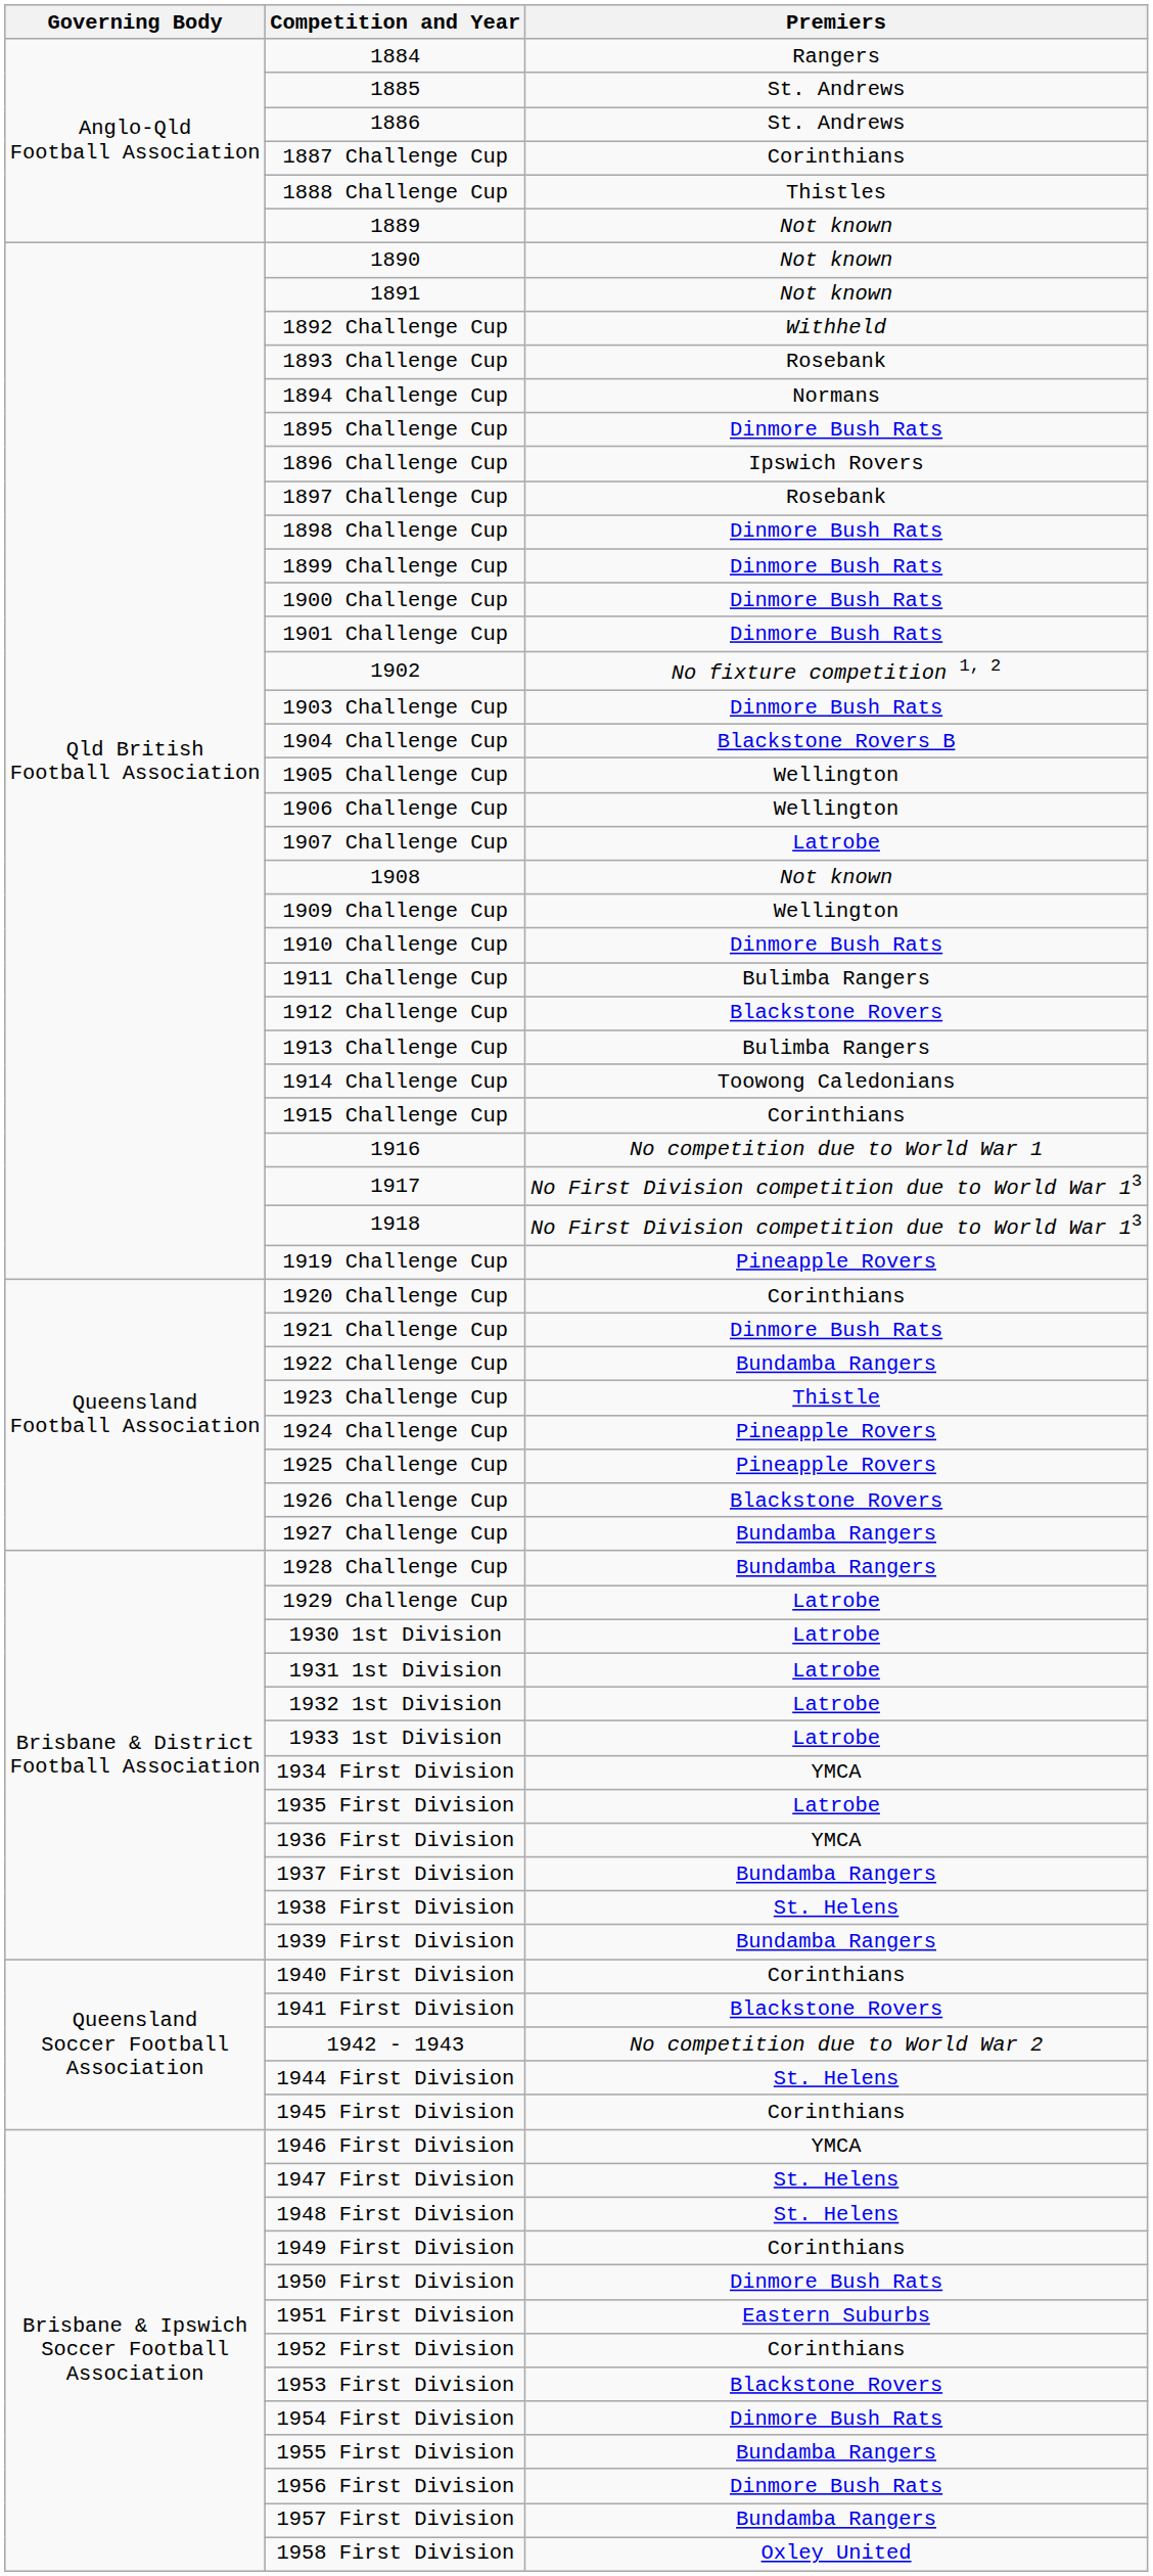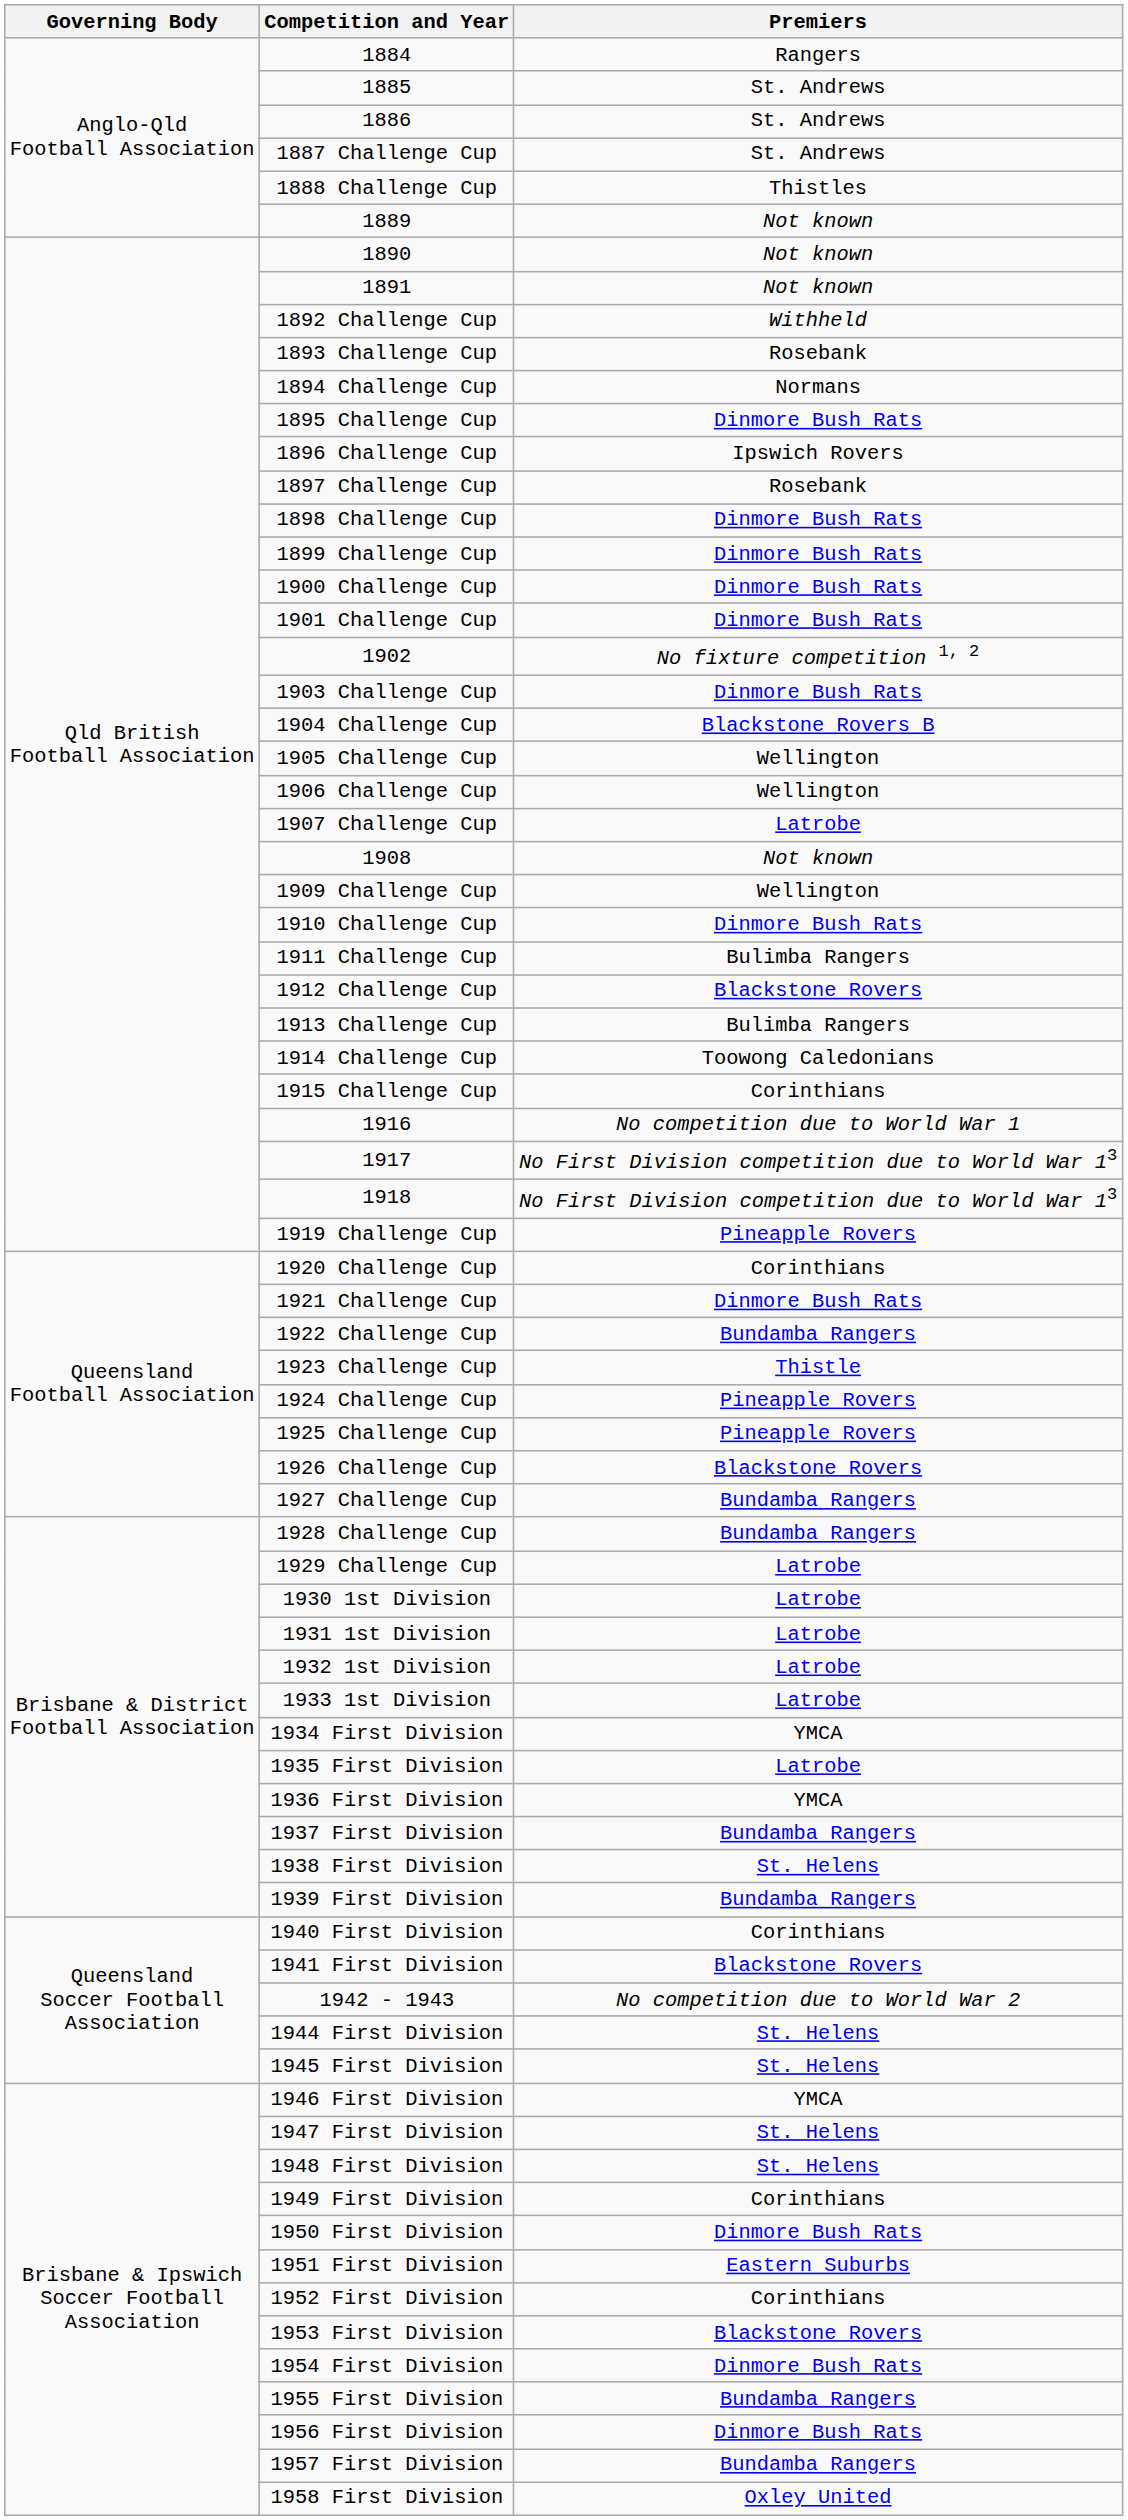1887 Challenge Cup | Premiers: Corinthians -> St. Andrews
1945 First Division | Premiers: Corinthians -> St. Helens
